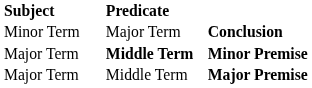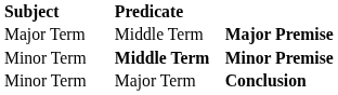rows swapped: Major Premise <-> Conclusion
Minor Premise | Subject: Major Term -> Minor Term
